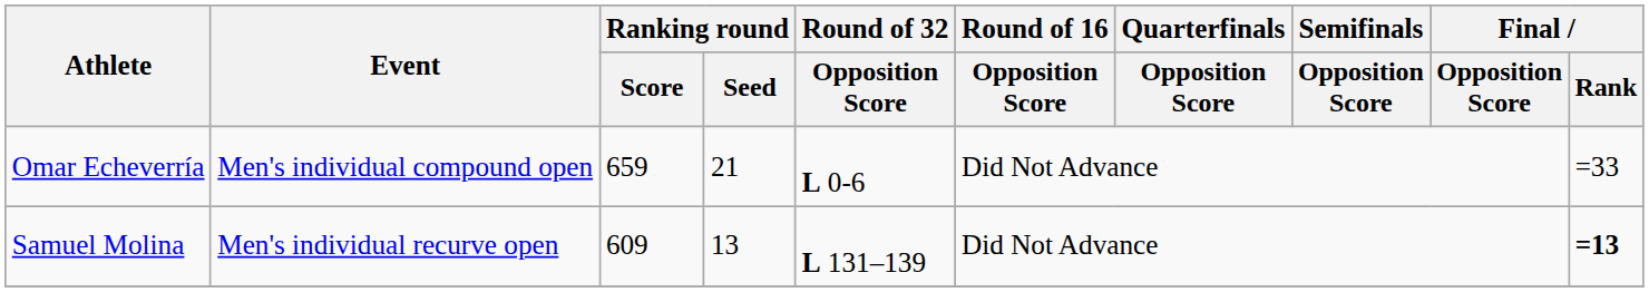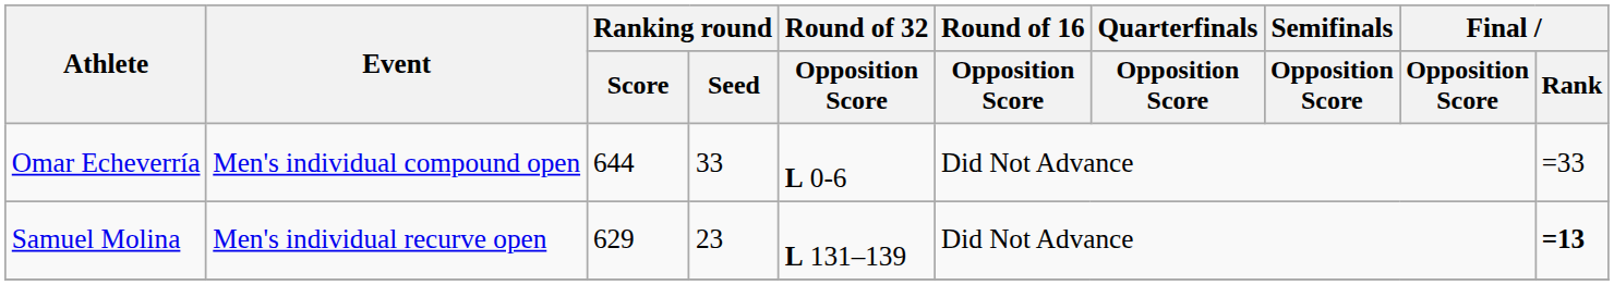Omar Echeverría | Ranking round / Score: 659 -> 644
Omar Echeverría | Ranking round / Seed: 21 -> 33
Samuel Molina | Ranking round / Score: 609 -> 629
Samuel Molina | Ranking round / Seed: 13 -> 23
